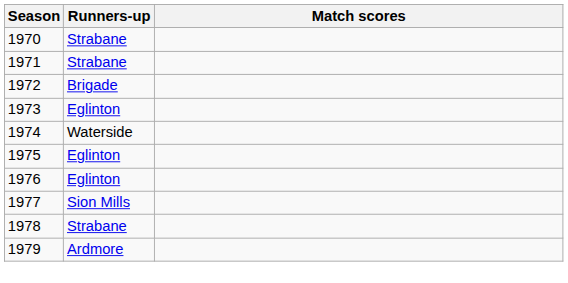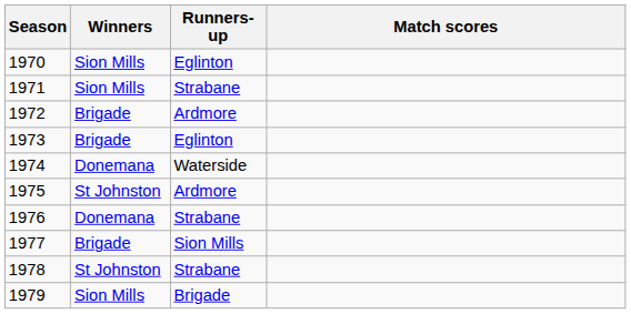+ column: Winners | Sion Mills | Sion Mills | Brigade | Brigade | Donemana | St Johnston | Donemana | Brigade | St Johnston | Sion Mills
1970 | Runners-up: Strabane -> Eglinton
1972 | Runners-up: Brigade -> Ardmore
1975 | Runners-up: Eglinton -> Ardmore
1976 | Runners-up: Eglinton -> Strabane
1979 | Runners-up: Ardmore -> Brigade
